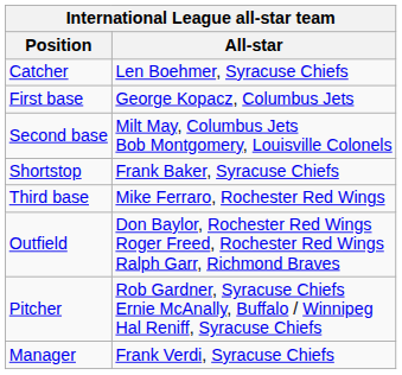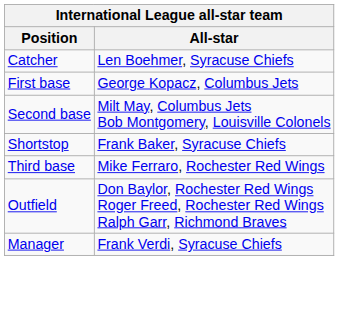- row: Pitcher | Rob Gardner, Syracuse Chiefs Ernie McAnally, Buffalo / Winnipeg Hal Reniff, Syracuse Chiefs
